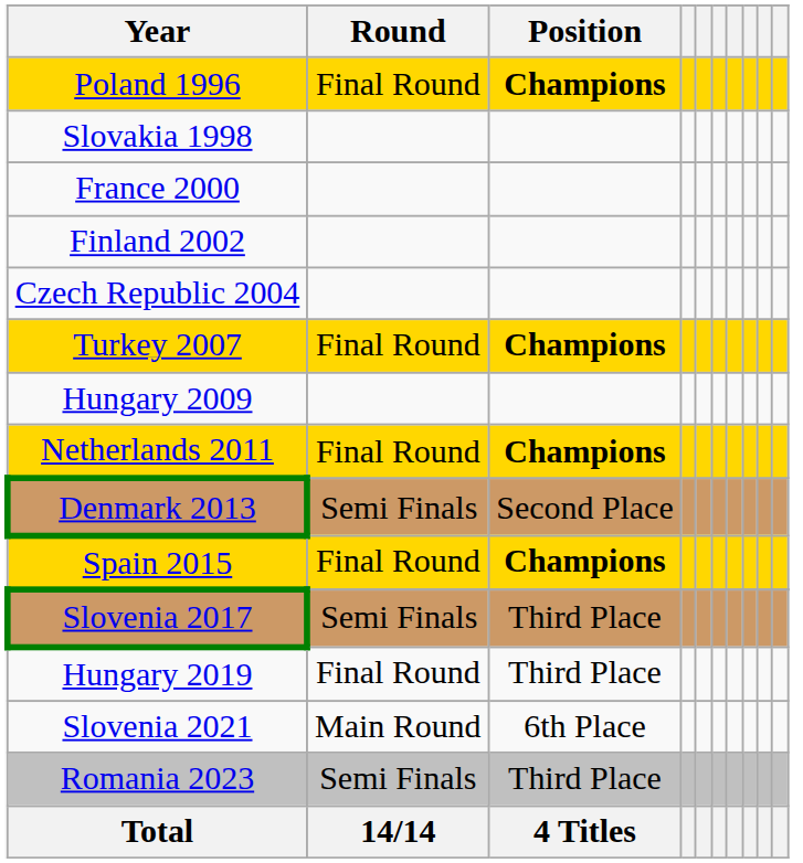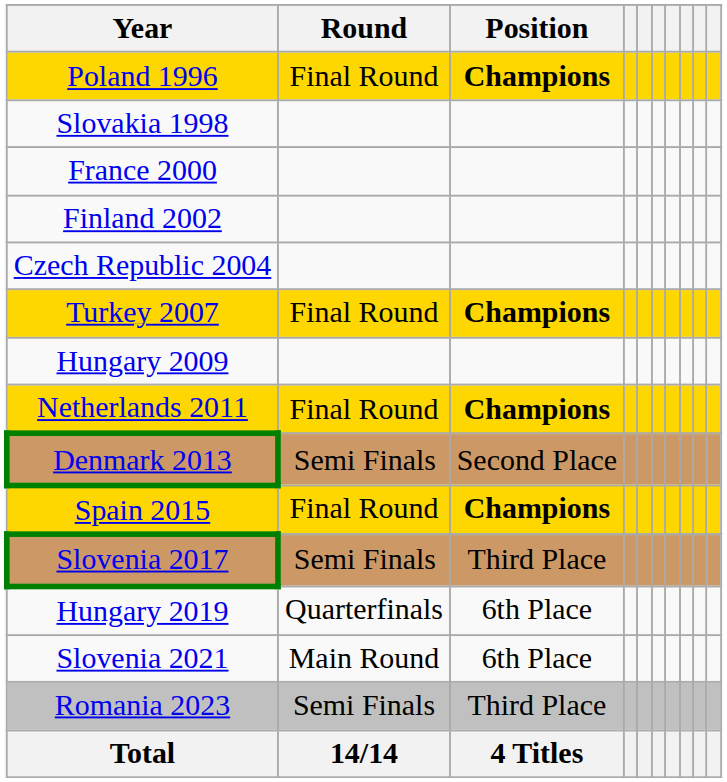Hungary 2019 | Round: Final Round -> Quarterfinals
Hungary 2019 | Position: Third Place -> 6th Place
